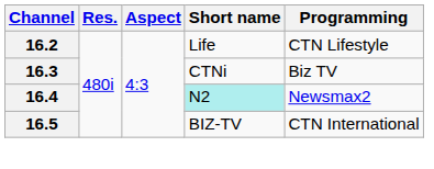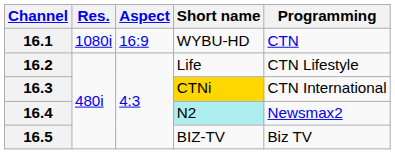+ row: 16.1 | 1080i | 16:9 | WYBU-HD | CTN
16.3 | Short name: no background -> gold background
16.3 | Programming: Biz TV -> CTN International
16.5 | Programming: CTN International -> Biz TV
